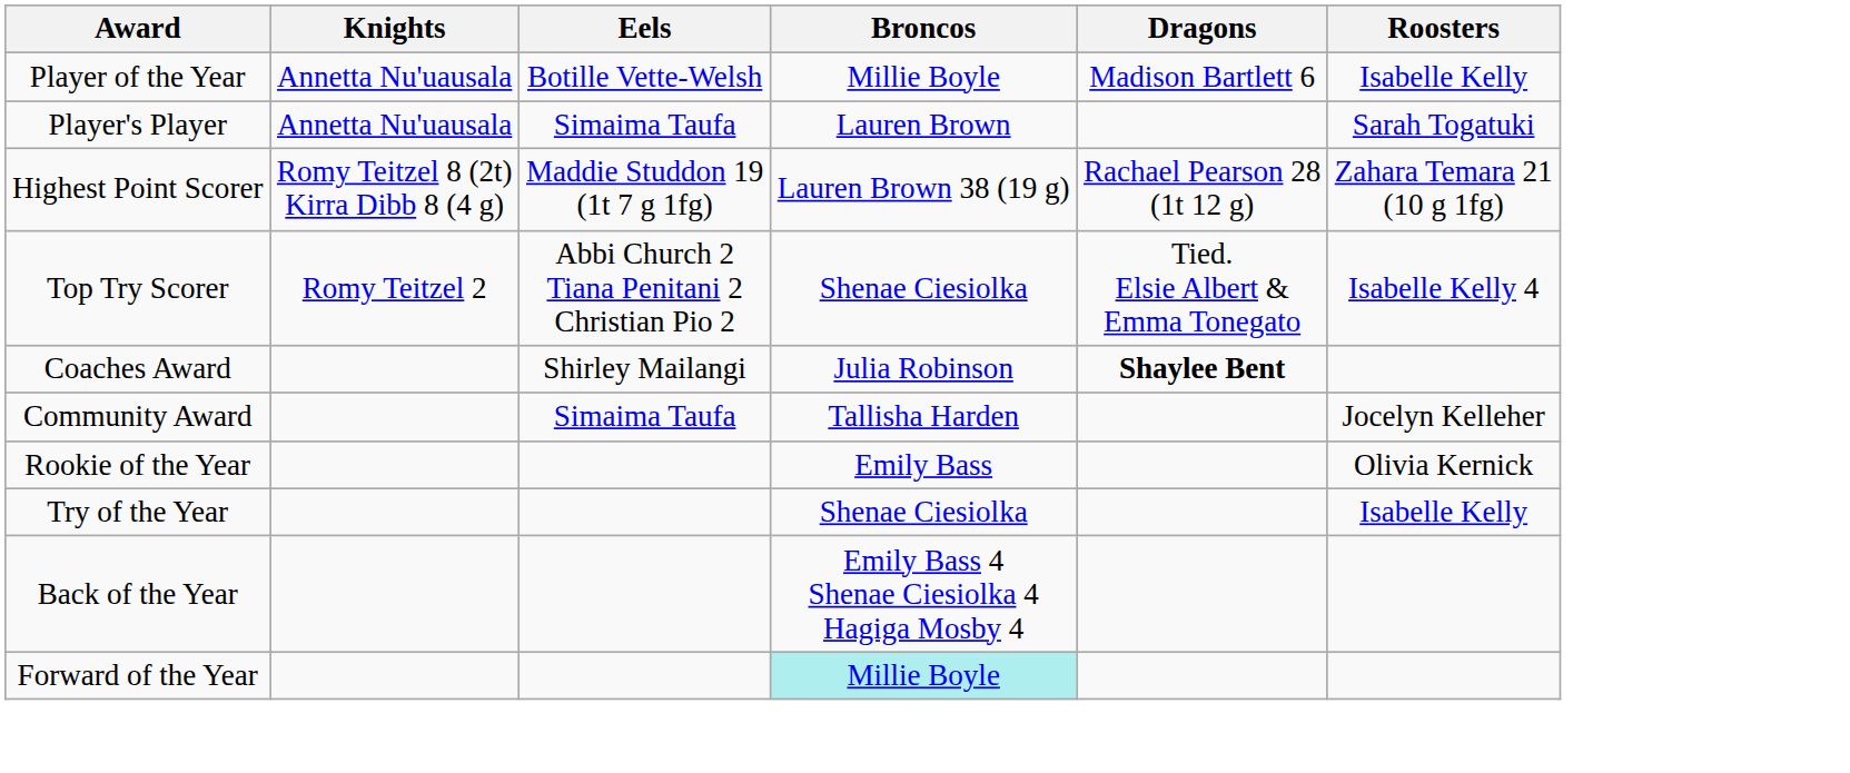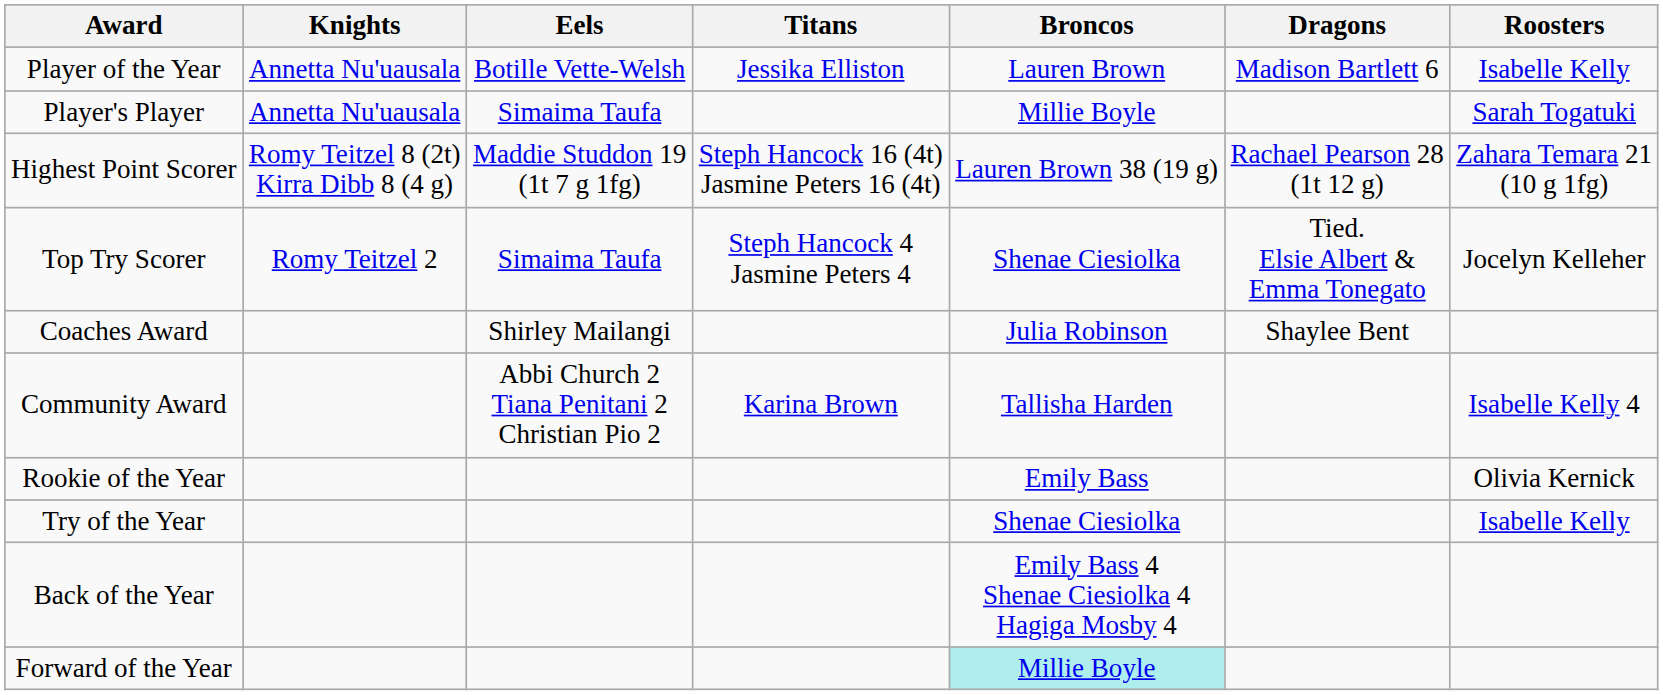+ column: Titans | Jessika Elliston | Steph Hancock 16 (4t) Jasmine Peters 16 (4t) | Steph Hancock 4 Jasmine Peters 4 | Karina Brown
Player of the Year | Broncos: Millie Boyle -> Lauren Brown
Player's Player | Broncos: Lauren Brown -> Millie Boyle
Top Try Scorer | Eels: Abbi Church 2 Tiana Penitani 2 Christian Pio 2 -> Simaima Taufa
Top Try Scorer | Roosters: Isabelle Kelly 4 -> Jocelyn Kelleher
Coaches Award | Dragons: bold -> normal
Community Award | Eels: Simaima Taufa -> Abbi Church 2 Tiana Penitani 2 Christian Pio 2
Community Award | Roosters: Jocelyn Kelleher -> Isabelle Kelly 4
